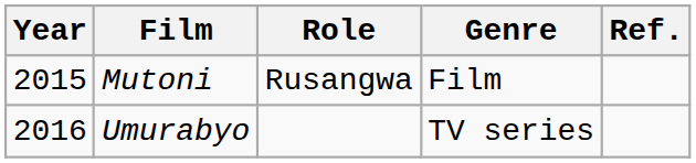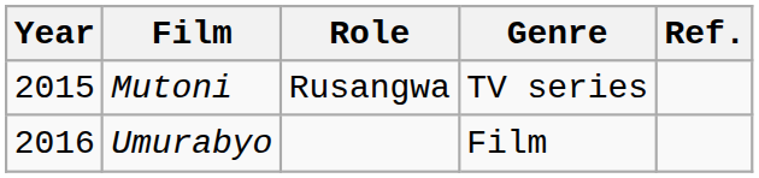Mutoni | Genre: Film -> TV series
Umurabyo | Genre: TV series -> Film
